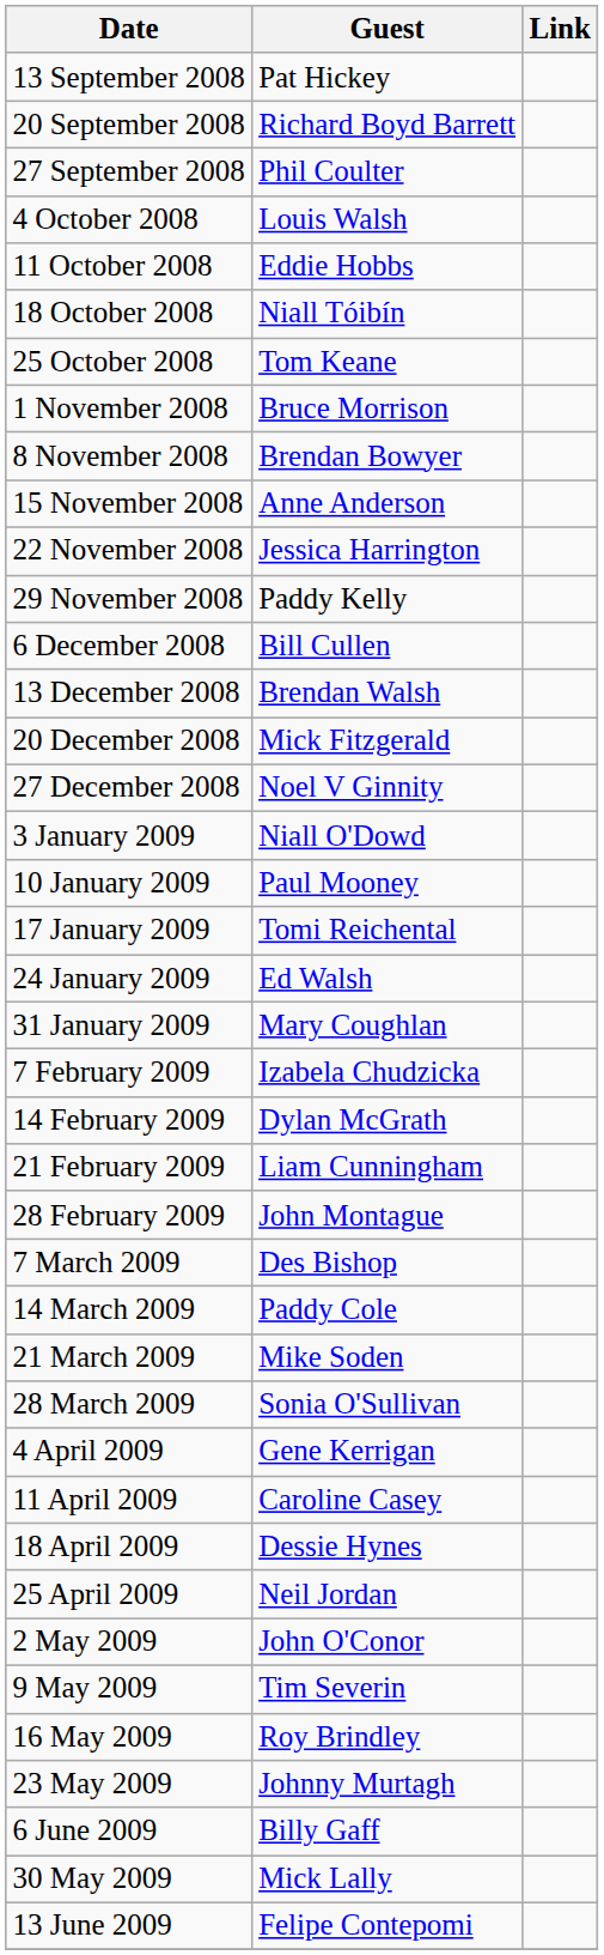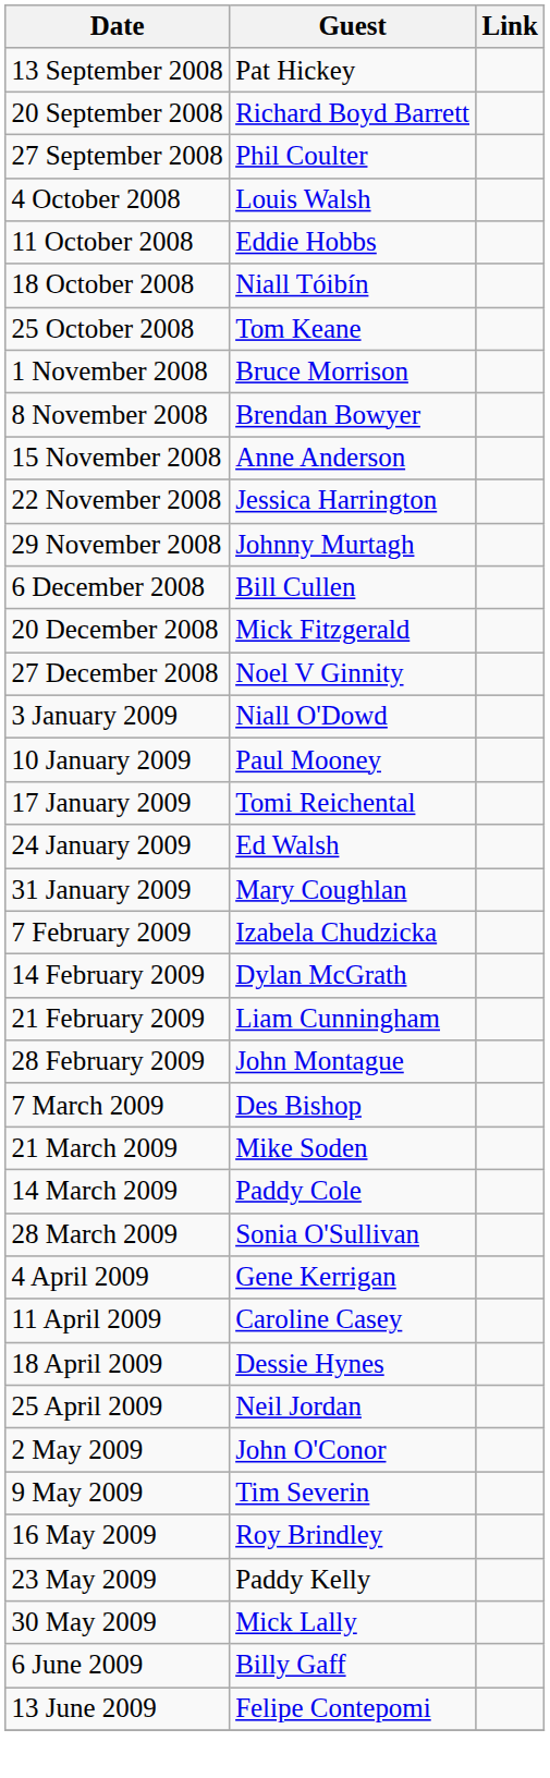29 November 2008 | Guest: Paddy Kelly -> Johnny Murtagh
- row: 13 December 2008 | Brendan Walsh
rows swapped: 14 March 2009 <-> 21 March 2009
23 May 2009 | Guest: Johnny Murtagh -> Paddy Kelly
rows swapped: 30 May 2009 <-> 6 June 2009
